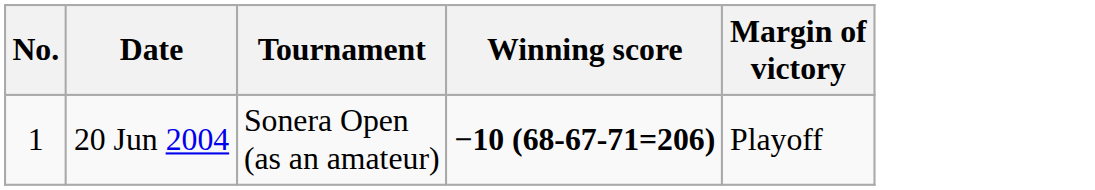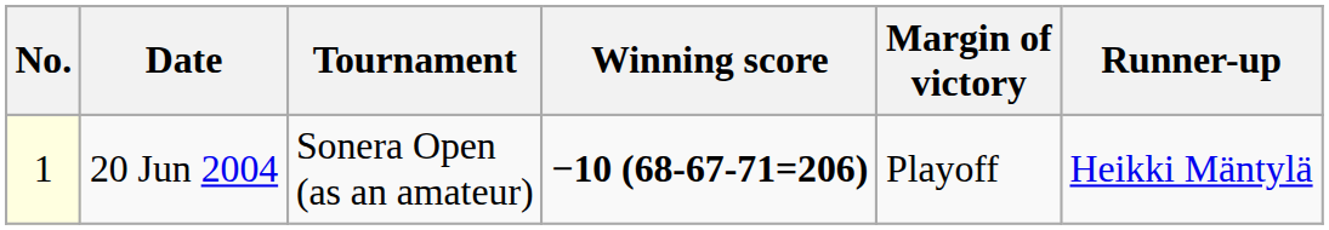+ column: Runner-up | Heikki Mäntylä
20 Jun 2004 | No.: no background -> lightyellow background
